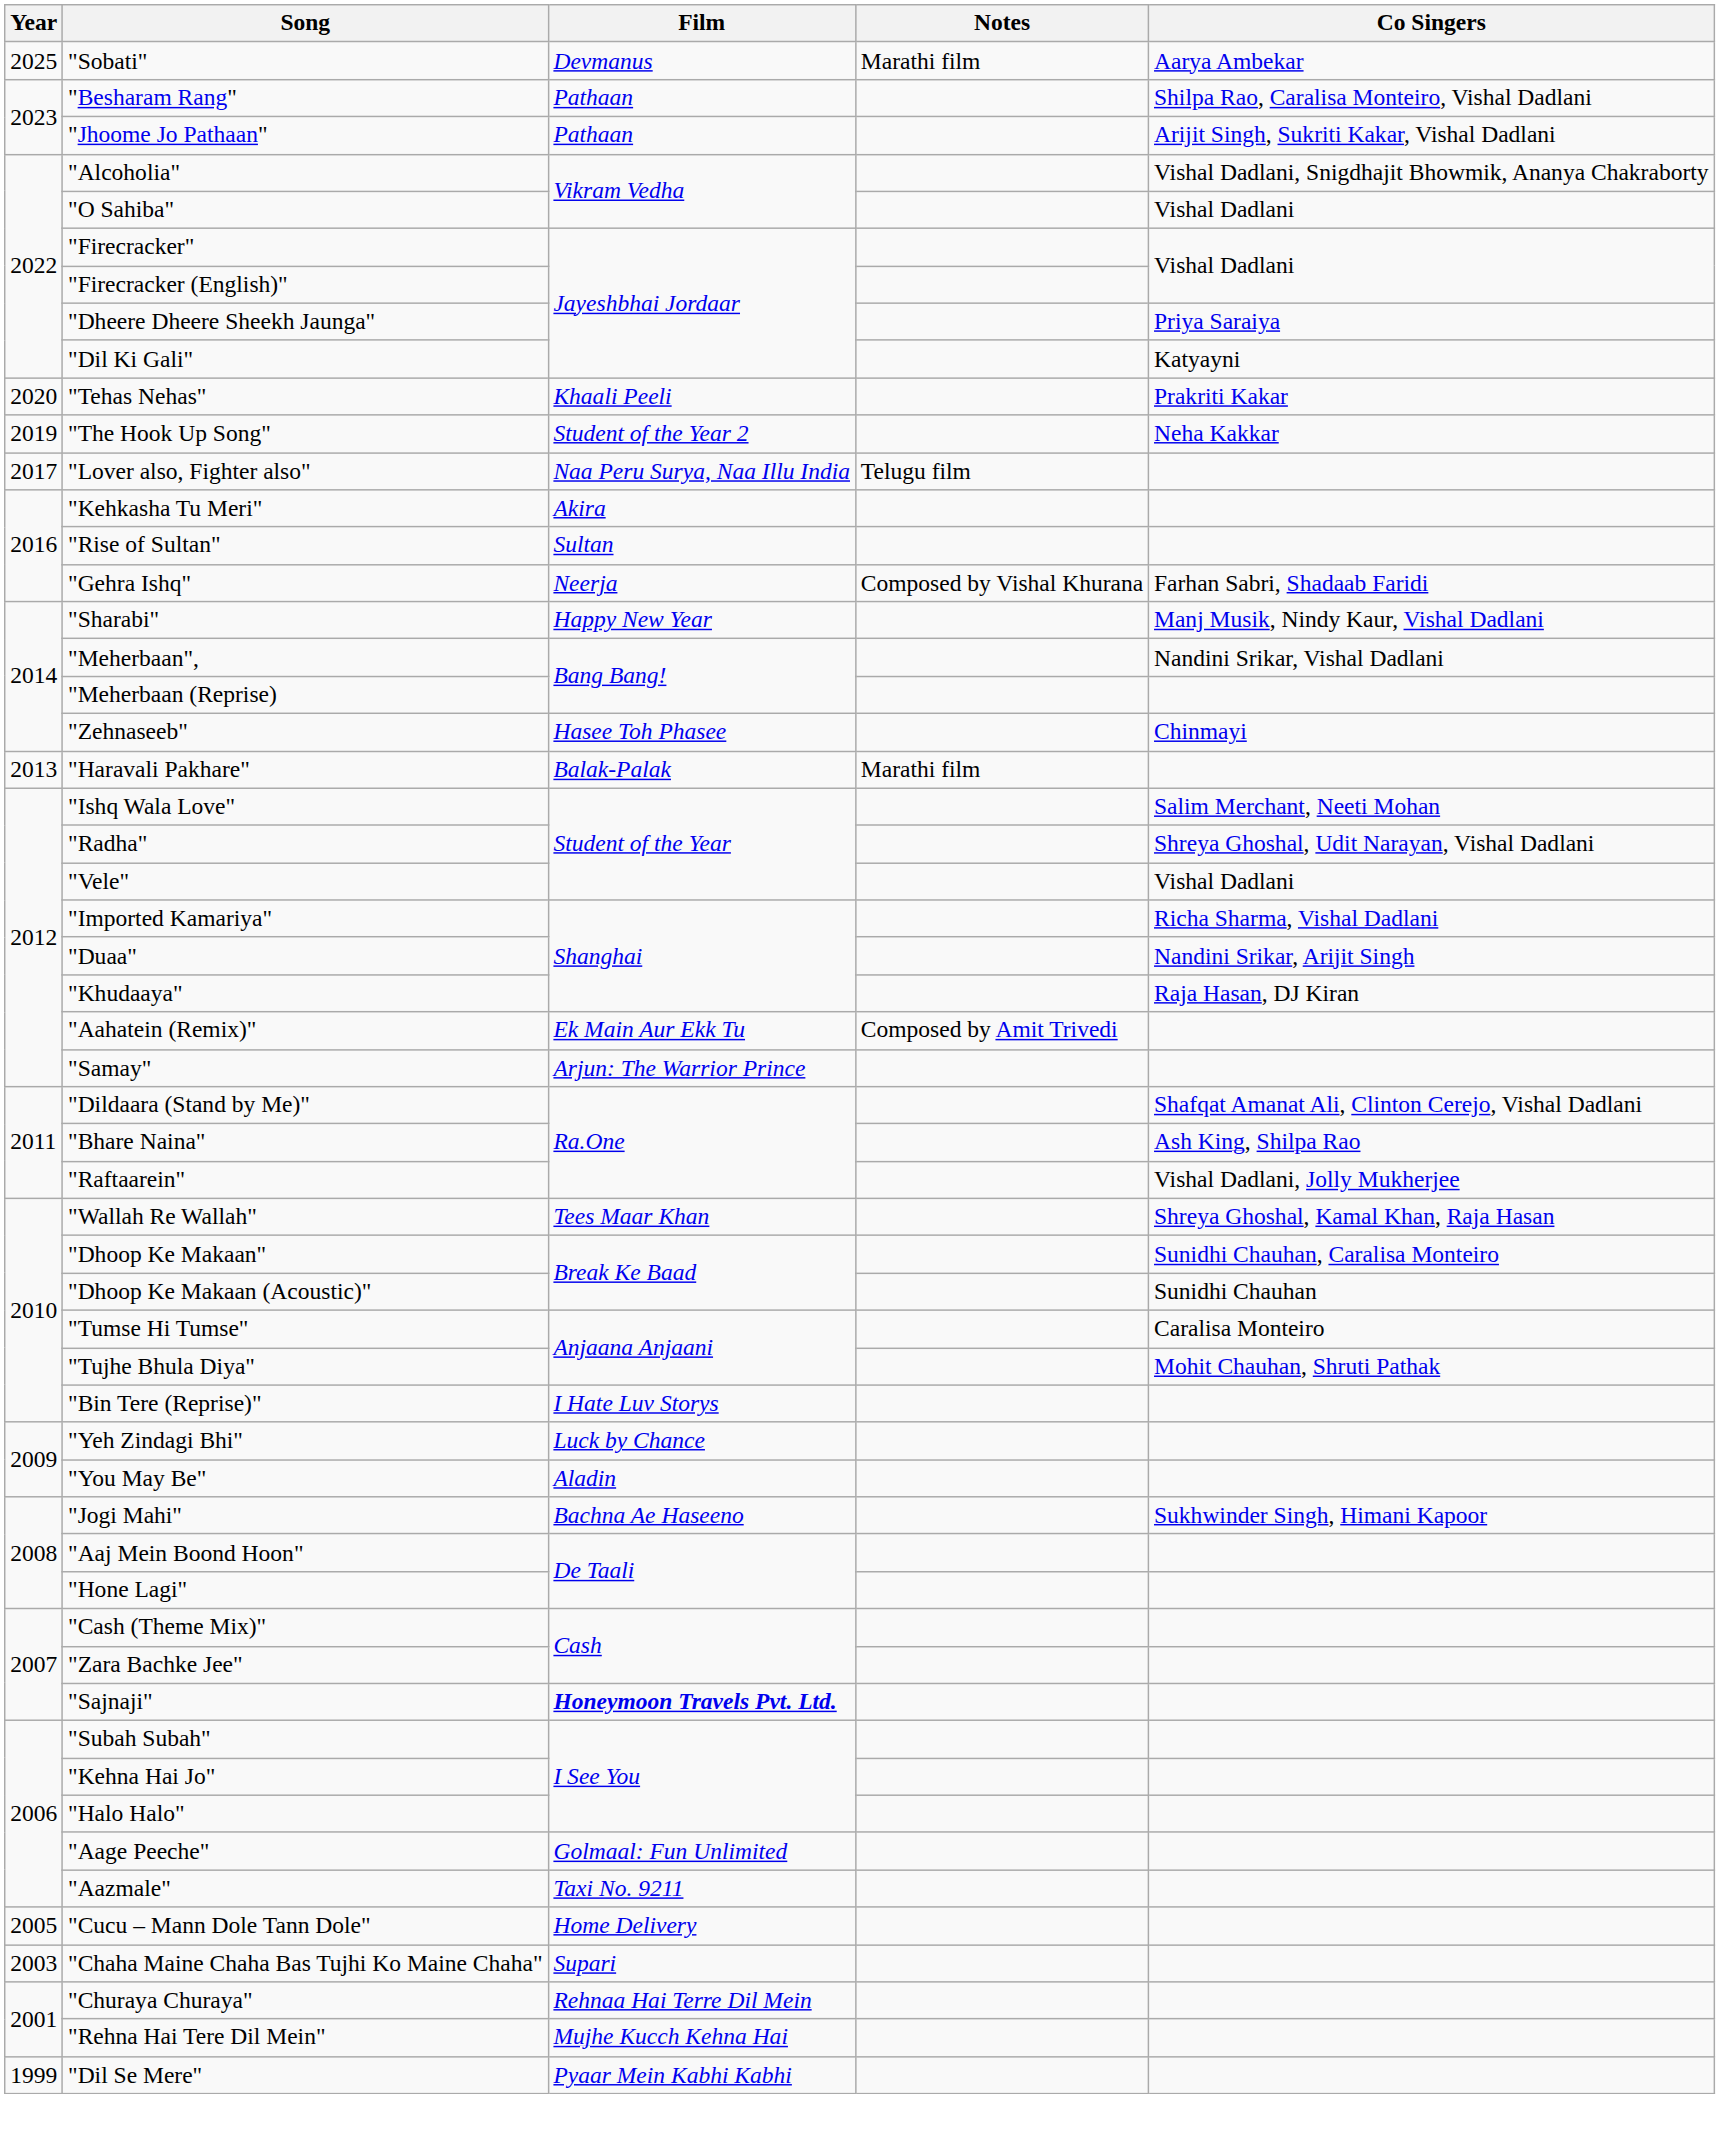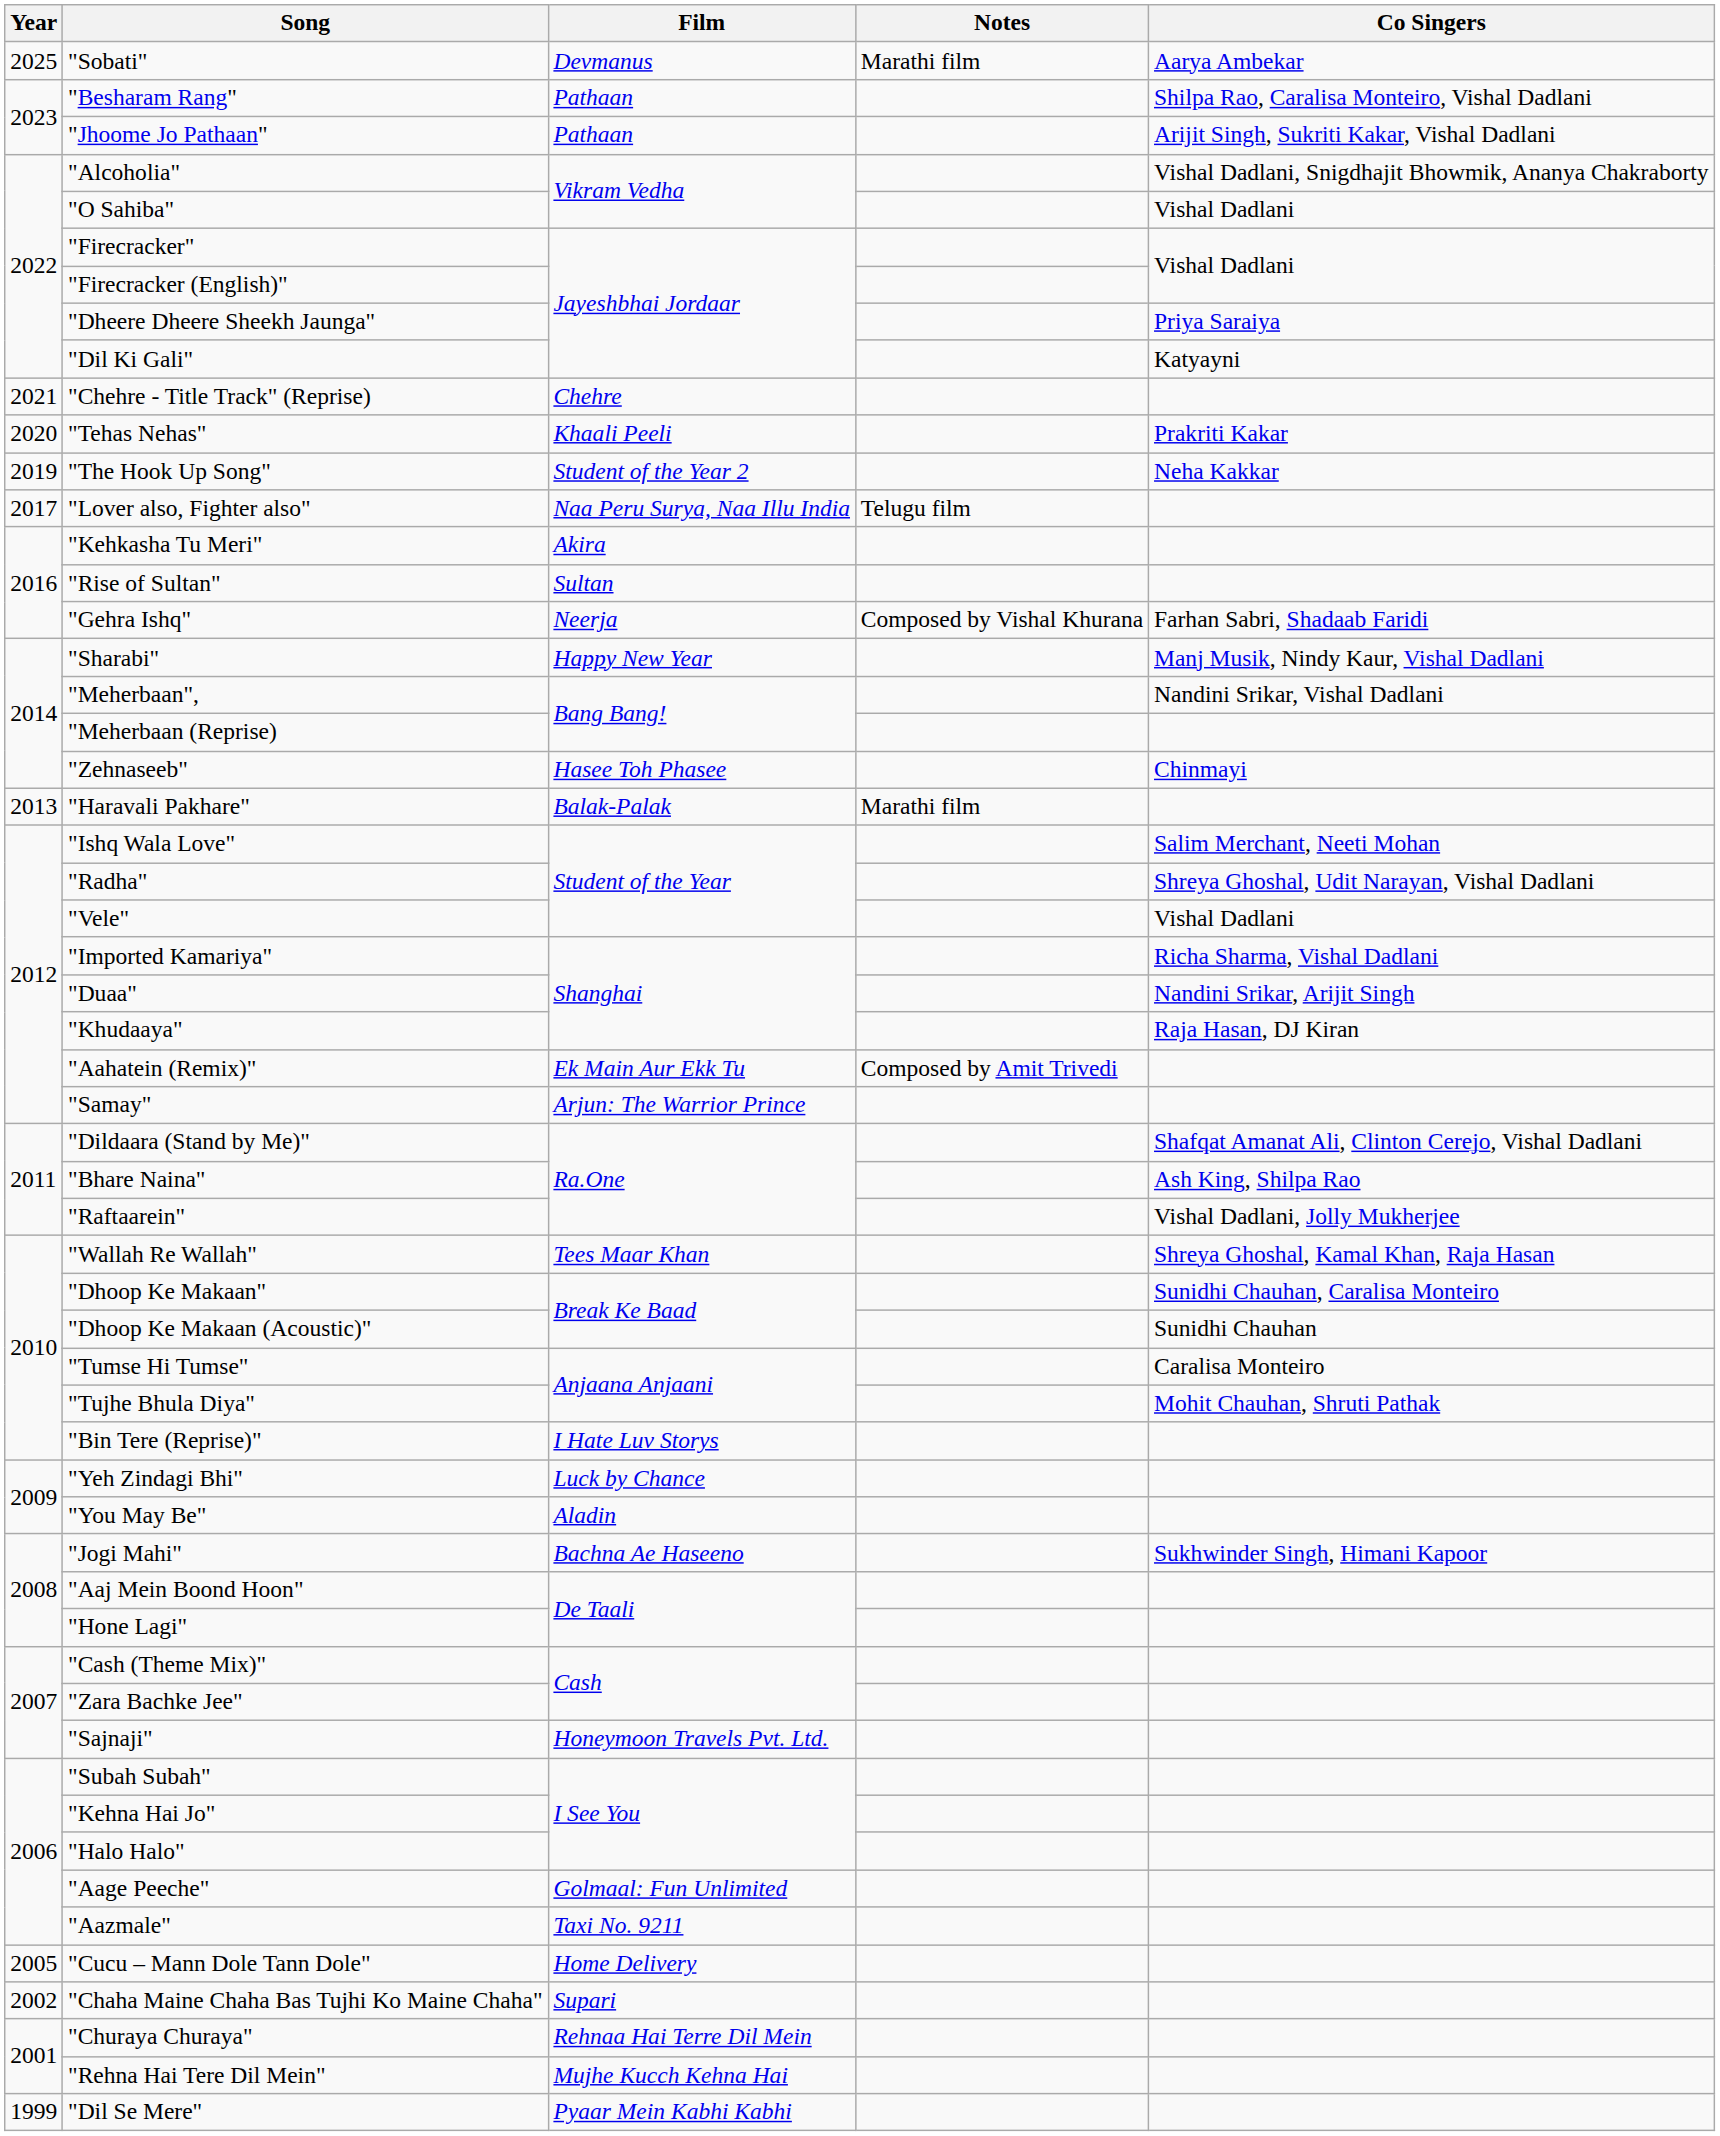+ row: 2021 | "Chehre - Title Track" (Reprise) | Chehre
"Sajnaji" | Film: bold -> normal
"Chaha Maine Chaha Bas Tujhi Ko Maine Chaha" | Year: 2003 -> 2002
